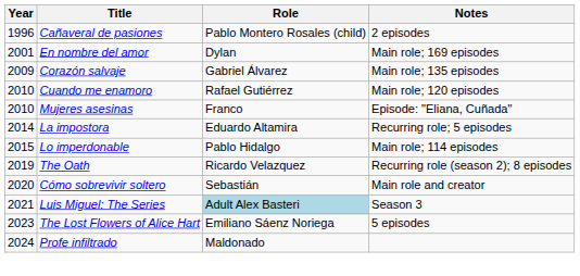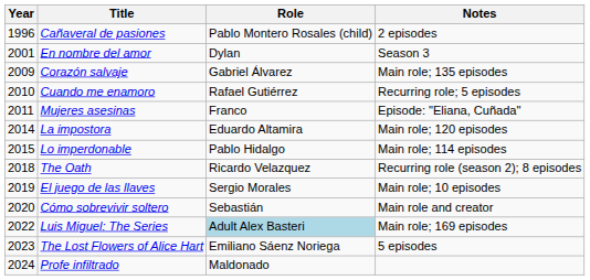En nombre del amor | Notes: Main role; 169 episodes -> Season 3
Cuando me enamoro | Notes: Main role; 120 episodes -> Recurring role; 5 episodes
Mujeres asesinas | Year: 2010 -> 2011
La impostora | Notes: Recurring role; 5 episodes -> Main role; 120 episodes
The Oath | Year: 2019 -> 2018
+ row: 2019 | El juego de las llaves | Sergio Morales | Main role; 10 episodes
Luis Miguel: The Series | Year: 2021 -> 2022
Luis Miguel: The Series | Notes: Season 3 -> Main role; 169 episodes
